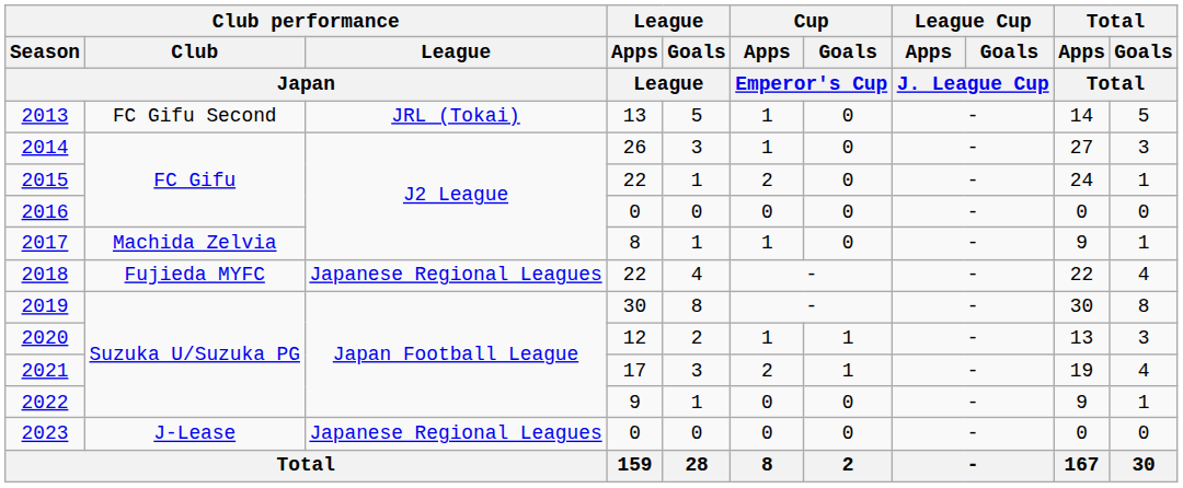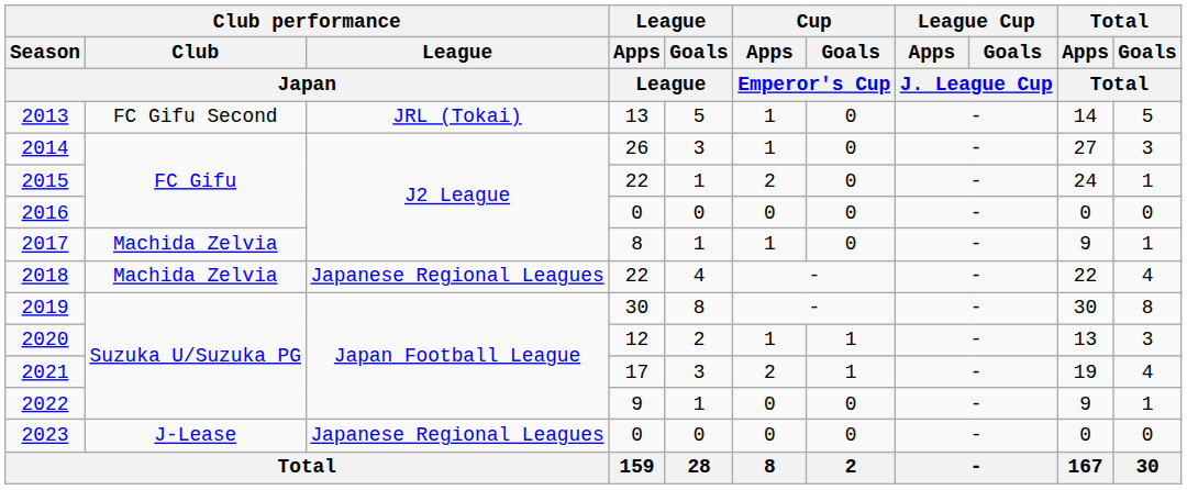2018 | Club performance / Club / Japan: Fujieda MYFC -> Machida Zelvia
